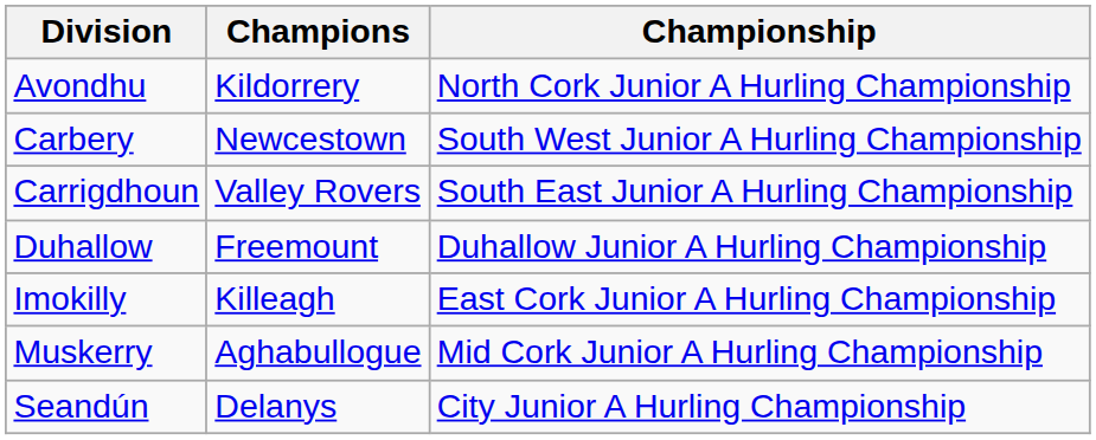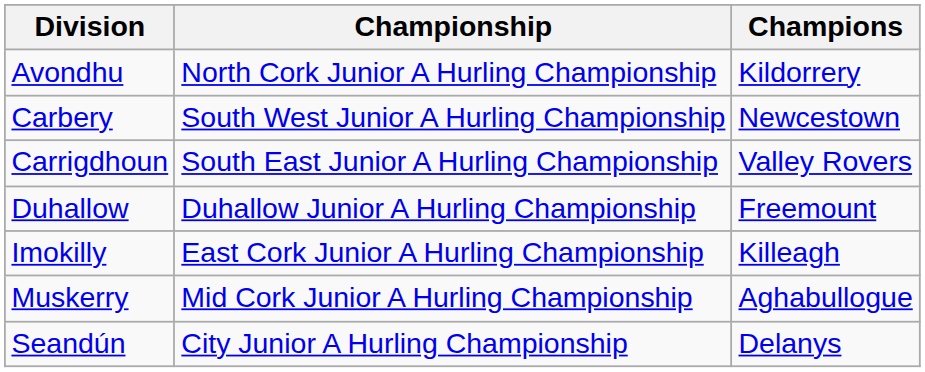columns swapped: Championship <-> Champions
